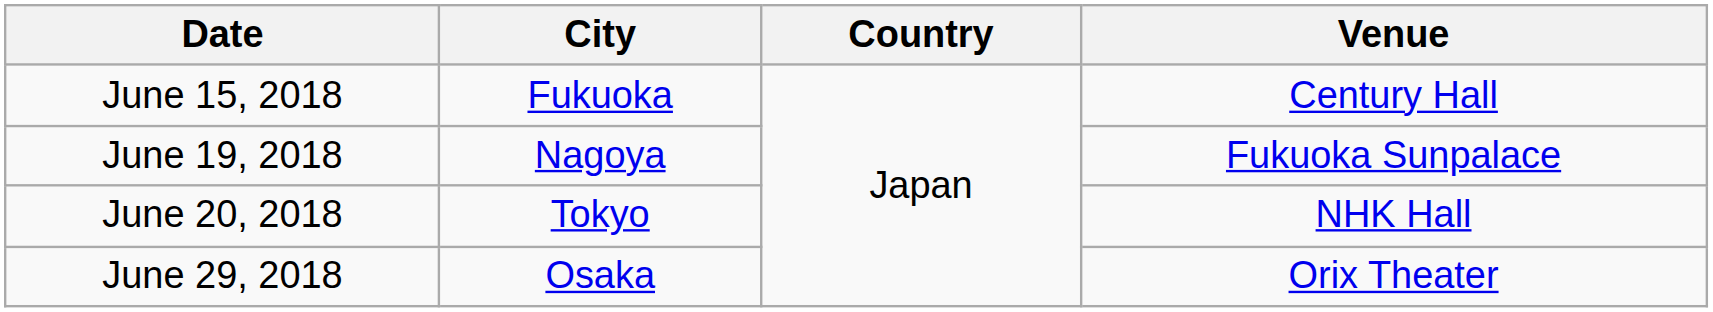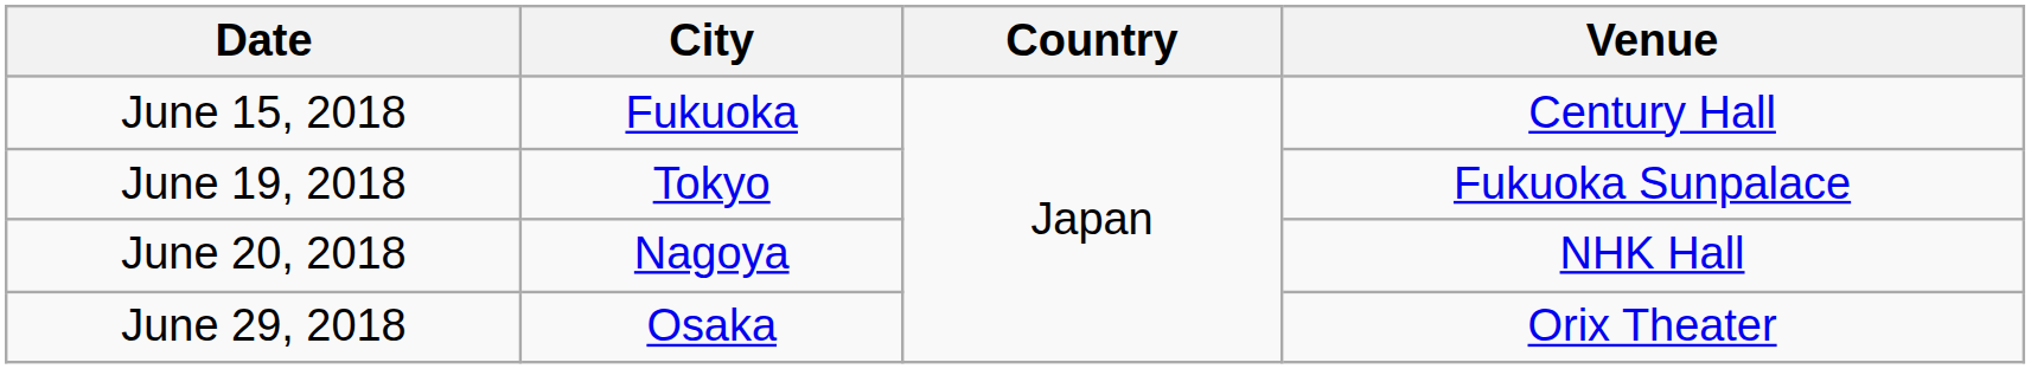June 19, 2018 | City: Nagoya -> Tokyo
June 20, 2018 | City: Tokyo -> Nagoya
